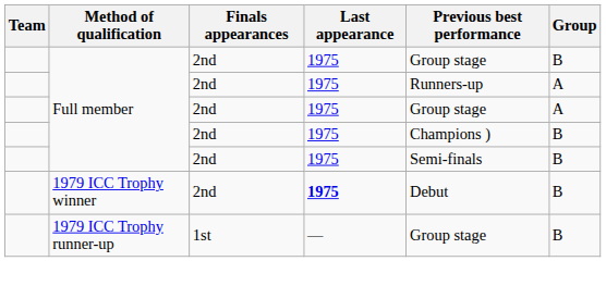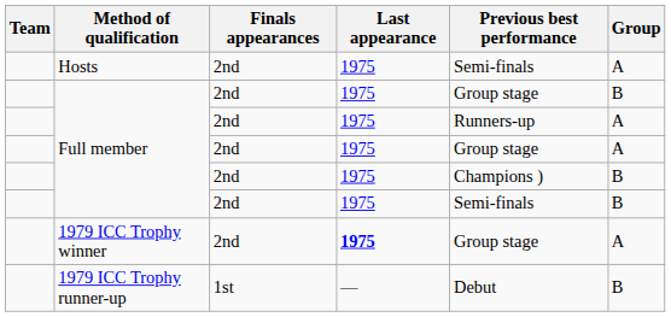+ row: Hosts | 2nd | 1975 | Semi-finals | A
1979 ICC Trophy winner | Previous best performance: Debut -> Group stage
1979 ICC Trophy winner | Group: B -> A
1979 ICC Trophy runner-up | Previous best performance: Group stage -> Debut
